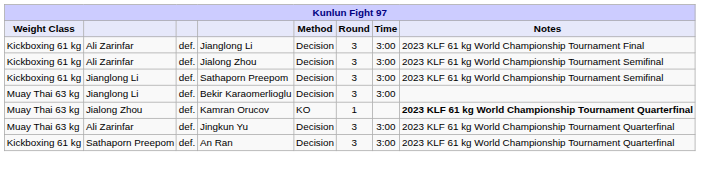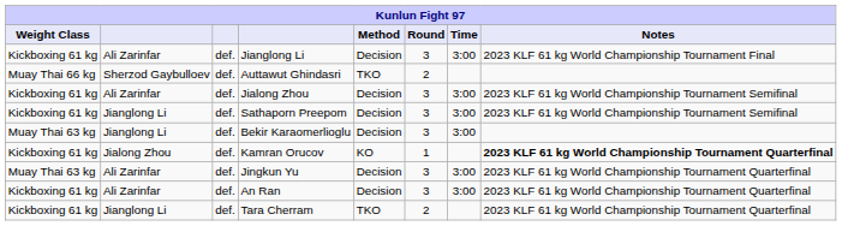+ row: Muay Thai 66 kg | Sherzod Gaybulloev | def. | Auttawut Ghindasri | TKO | 2
Kamran Orucov | Weight Class: Muay Thai 63 kg -> Kickboxing 61 kg
An Ran | column 2: Sathaporn Preepom -> Ali Zarinfar
+ row: Kickboxing 61 kg | Jianglong Li | def. | Tara Cherram | TKO | 2 | 2023 KLF 61 kg World Championship Tournament Quarterfinal
